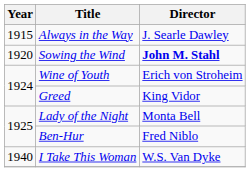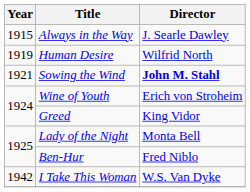+ row: 1919 | Human Desire | Wilfrid North
Sowing the Wind | Year: 1920 -> 1921
I Take This Woman | Year: 1940 -> 1942
